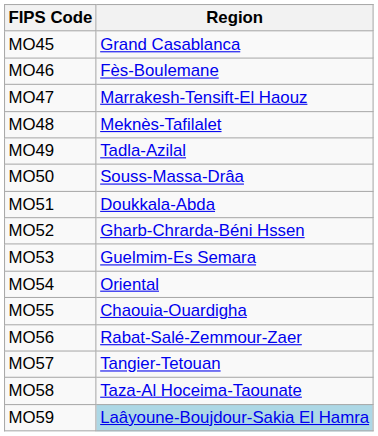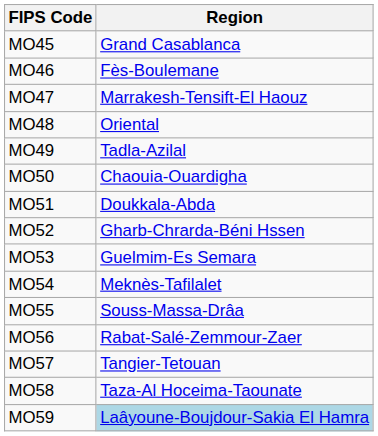MO48 | Region: Meknès-Tafilalet -> Oriental
MO50 | Region: Souss-Massa-Drâa -> Chaouia-Ouardigha
MO54 | Region: Oriental -> Meknès-Tafilalet
MO55 | Region: Chaouia-Ouardigha -> Souss-Massa-Drâa
